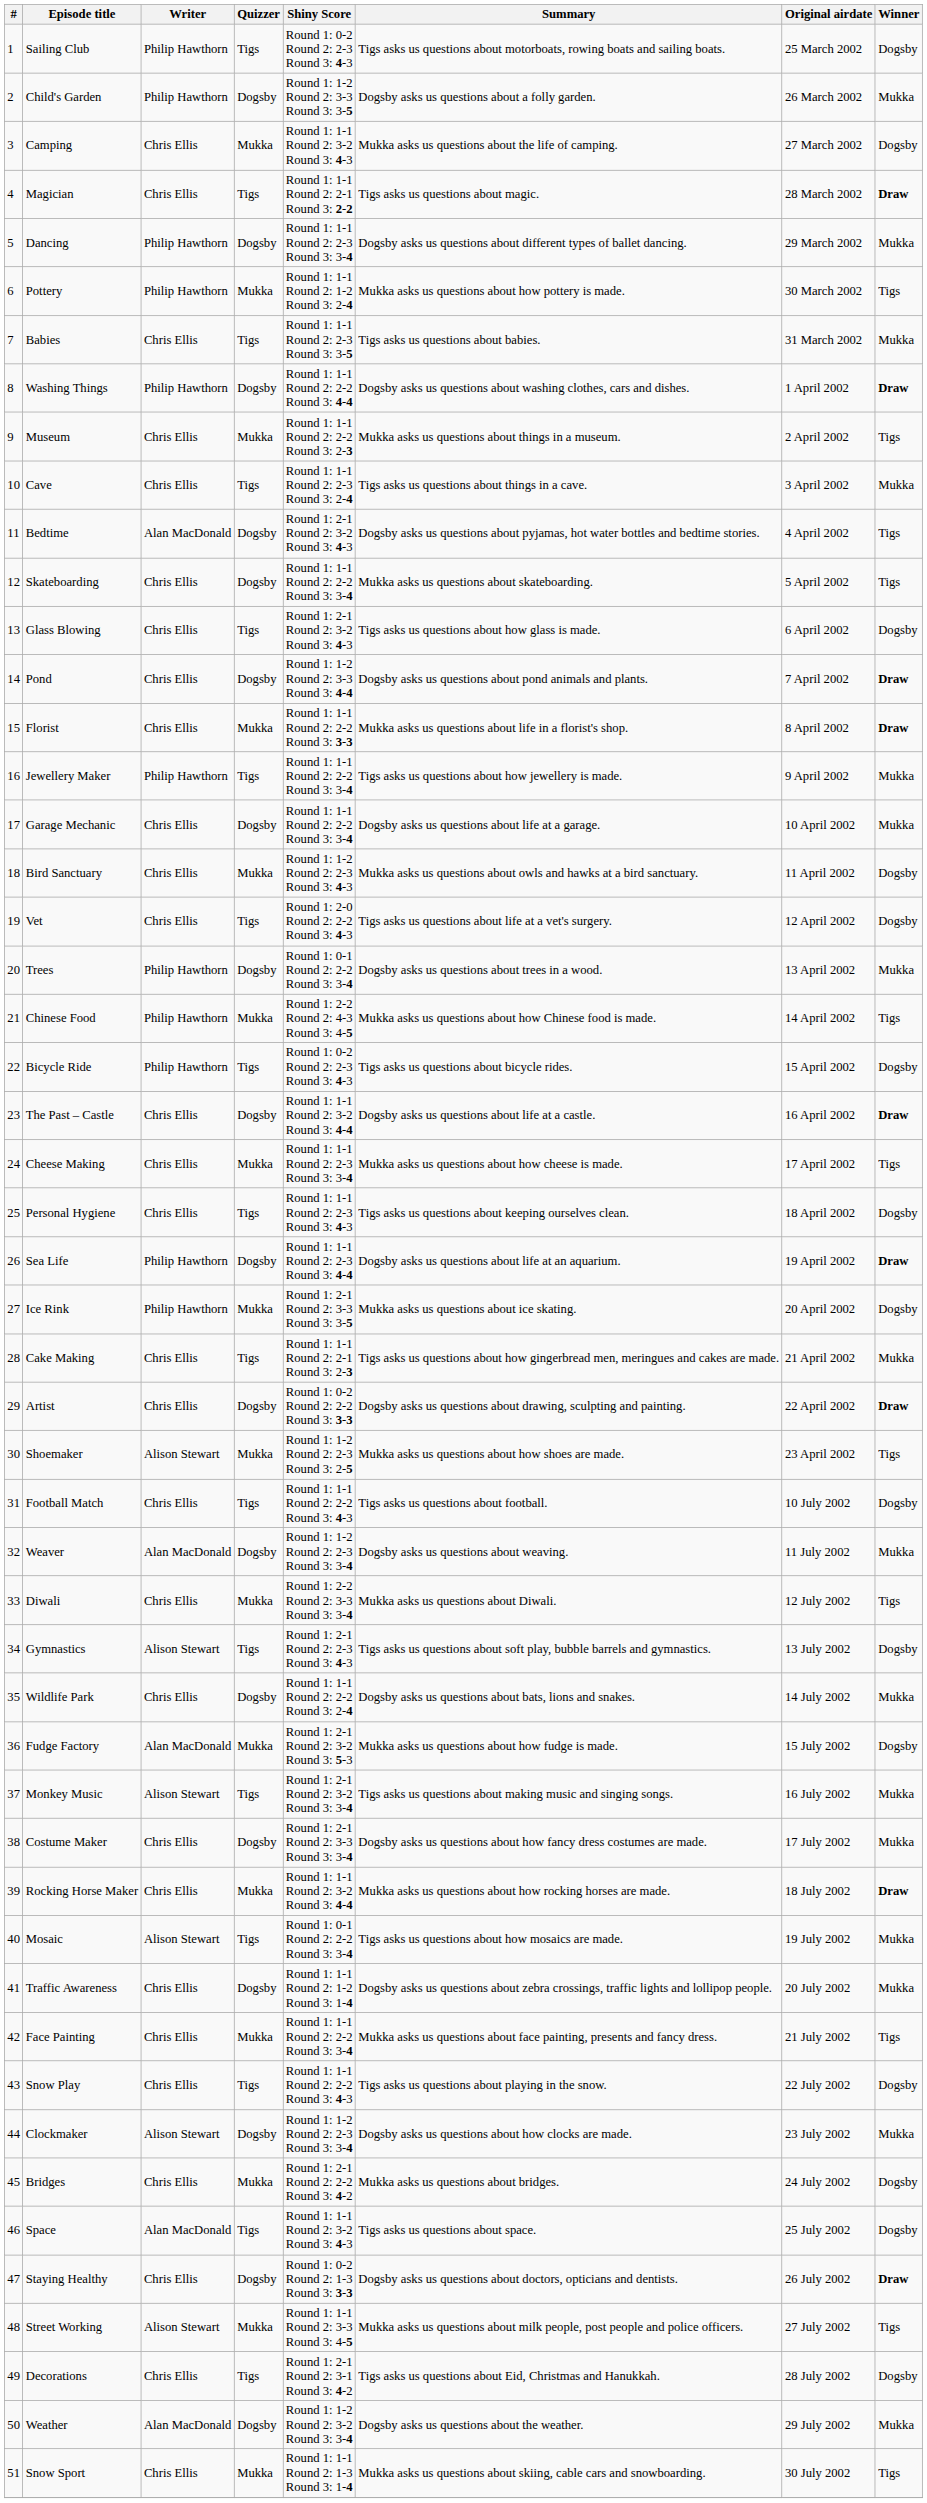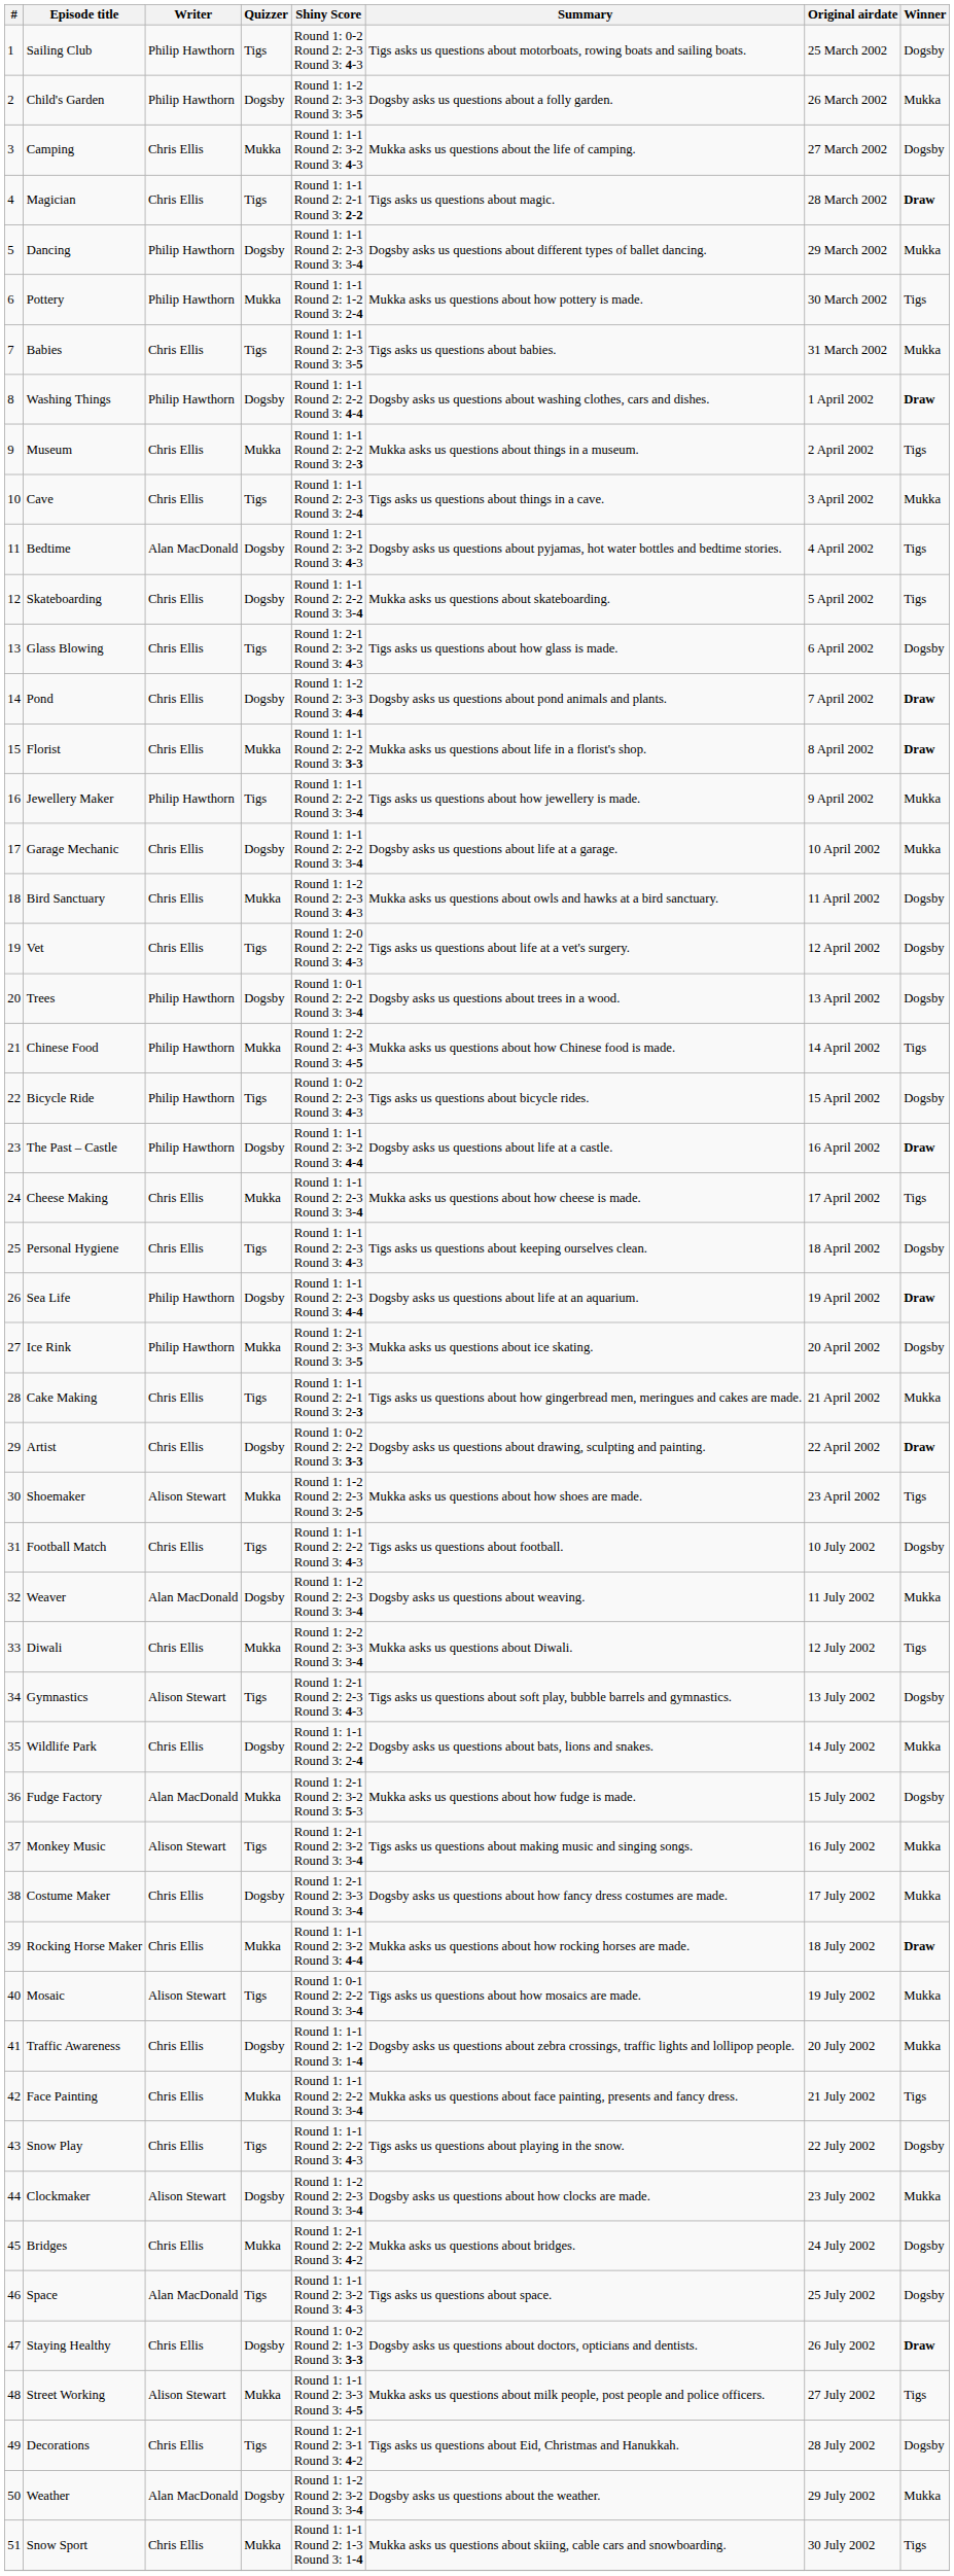Trees | Winner: Mukka -> Dogsby
The Past – Castle | Writer: Chris Ellis -> Philip Hawthorn
